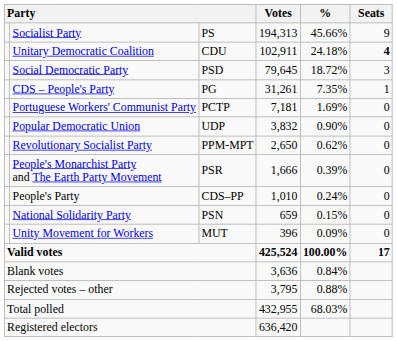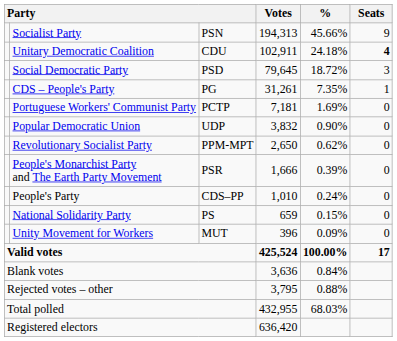Socialist Party | column 3: PS -> PSN
National Solidarity Party | column 3: PSN -> PS
